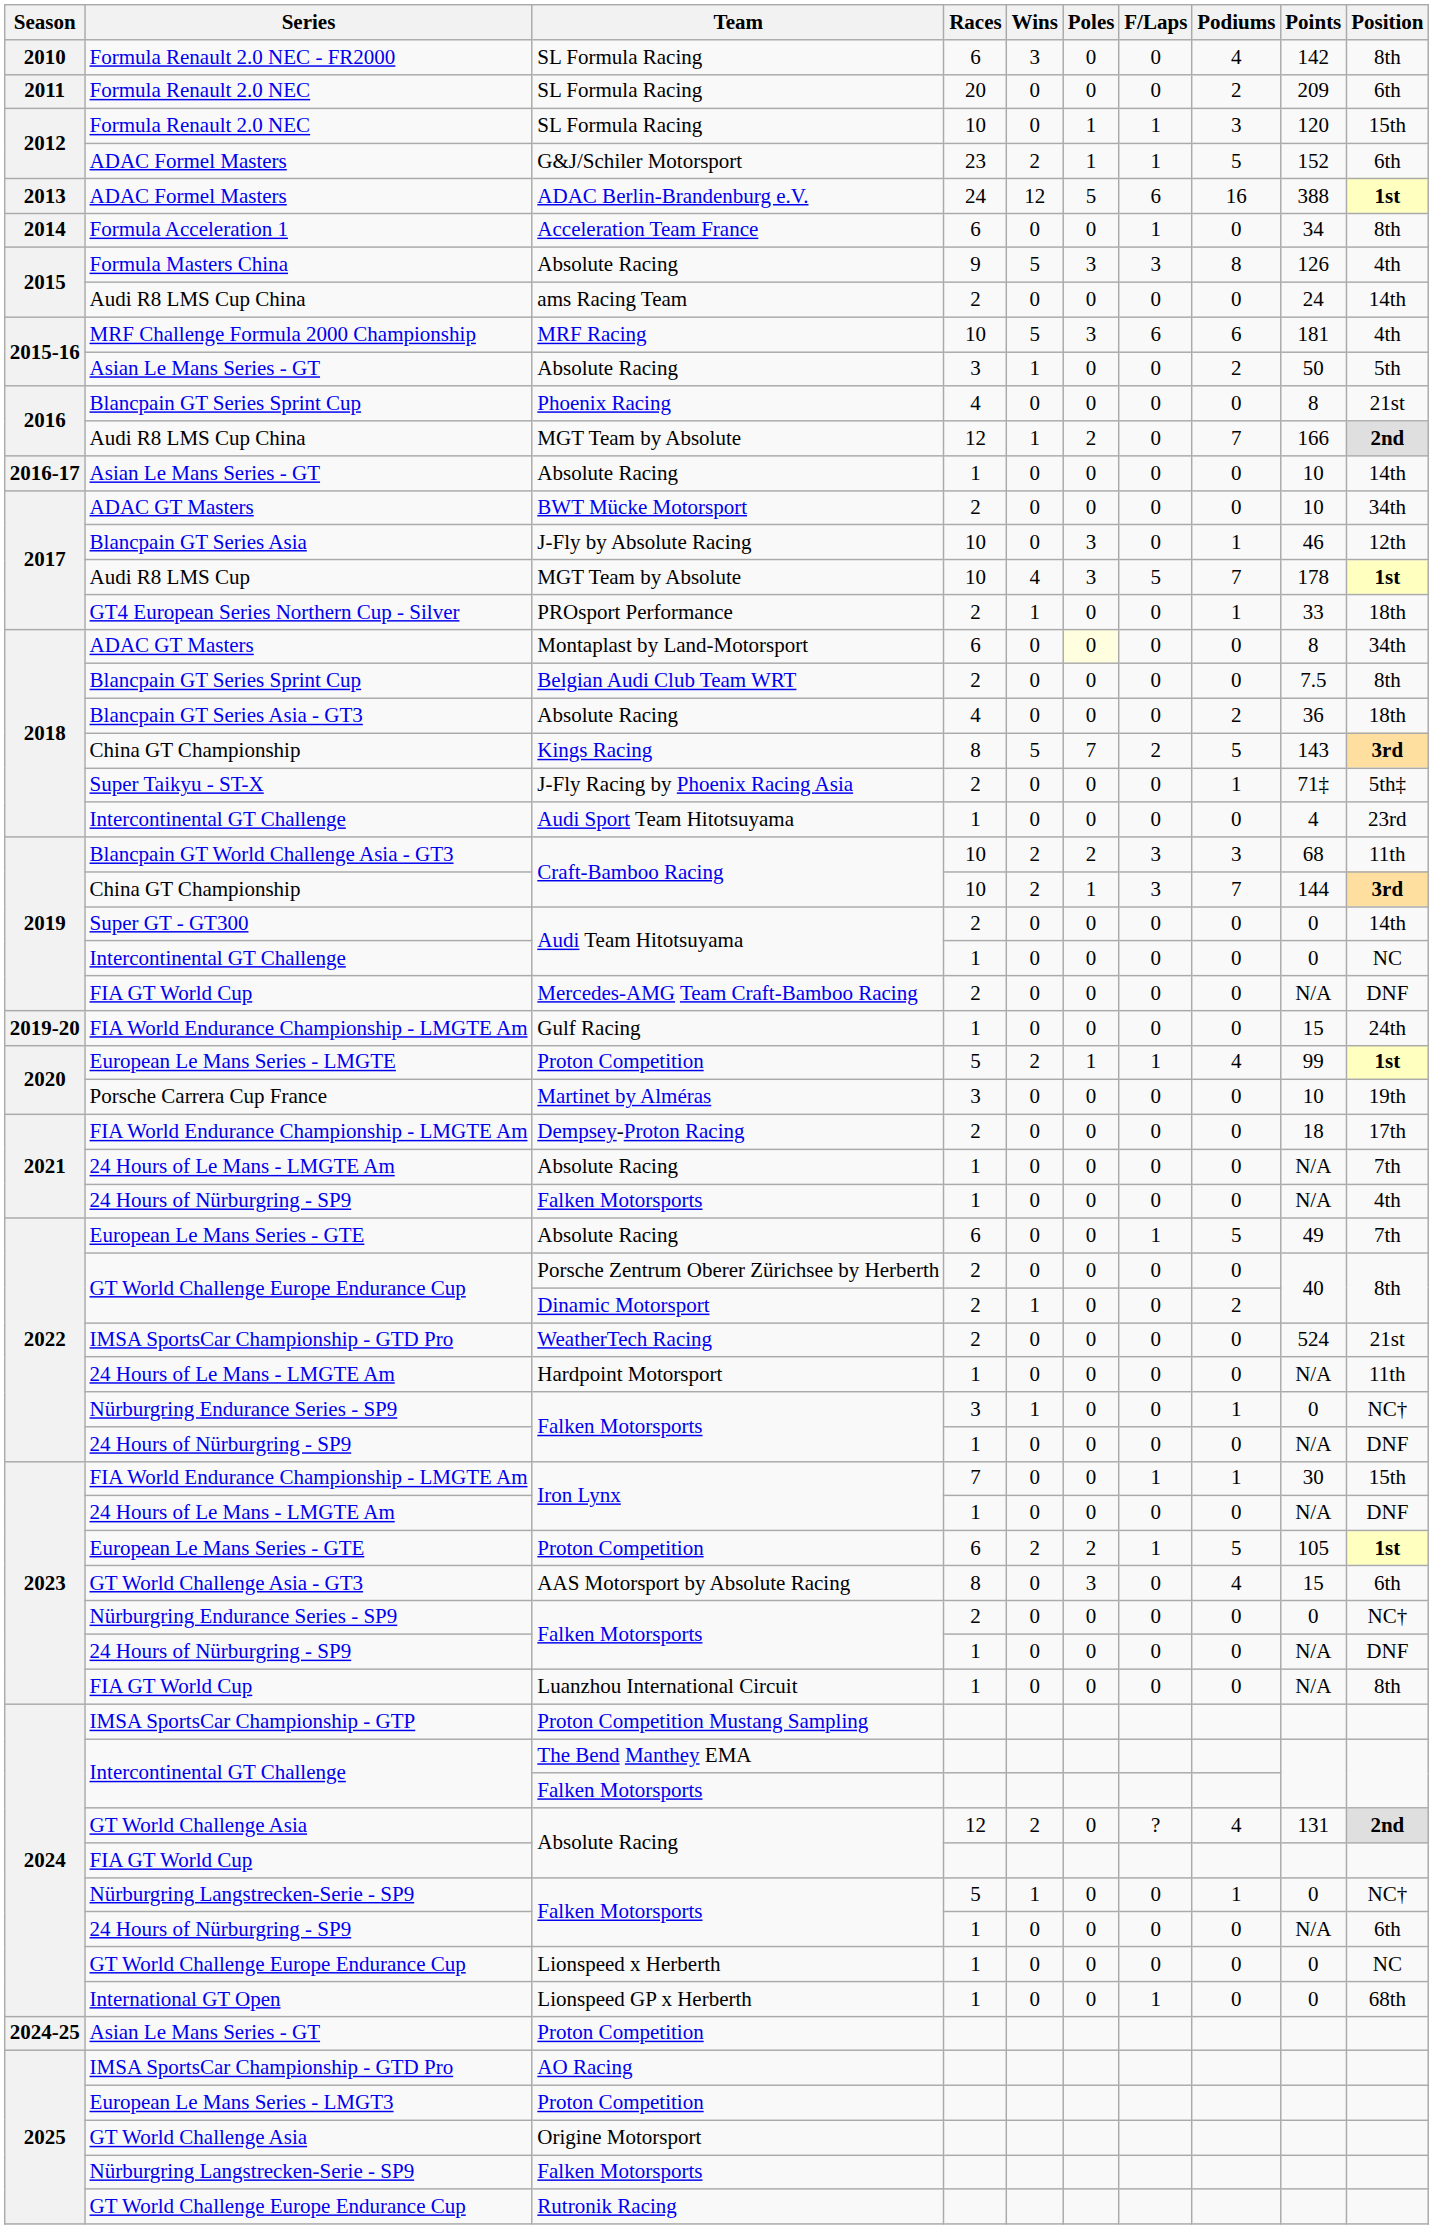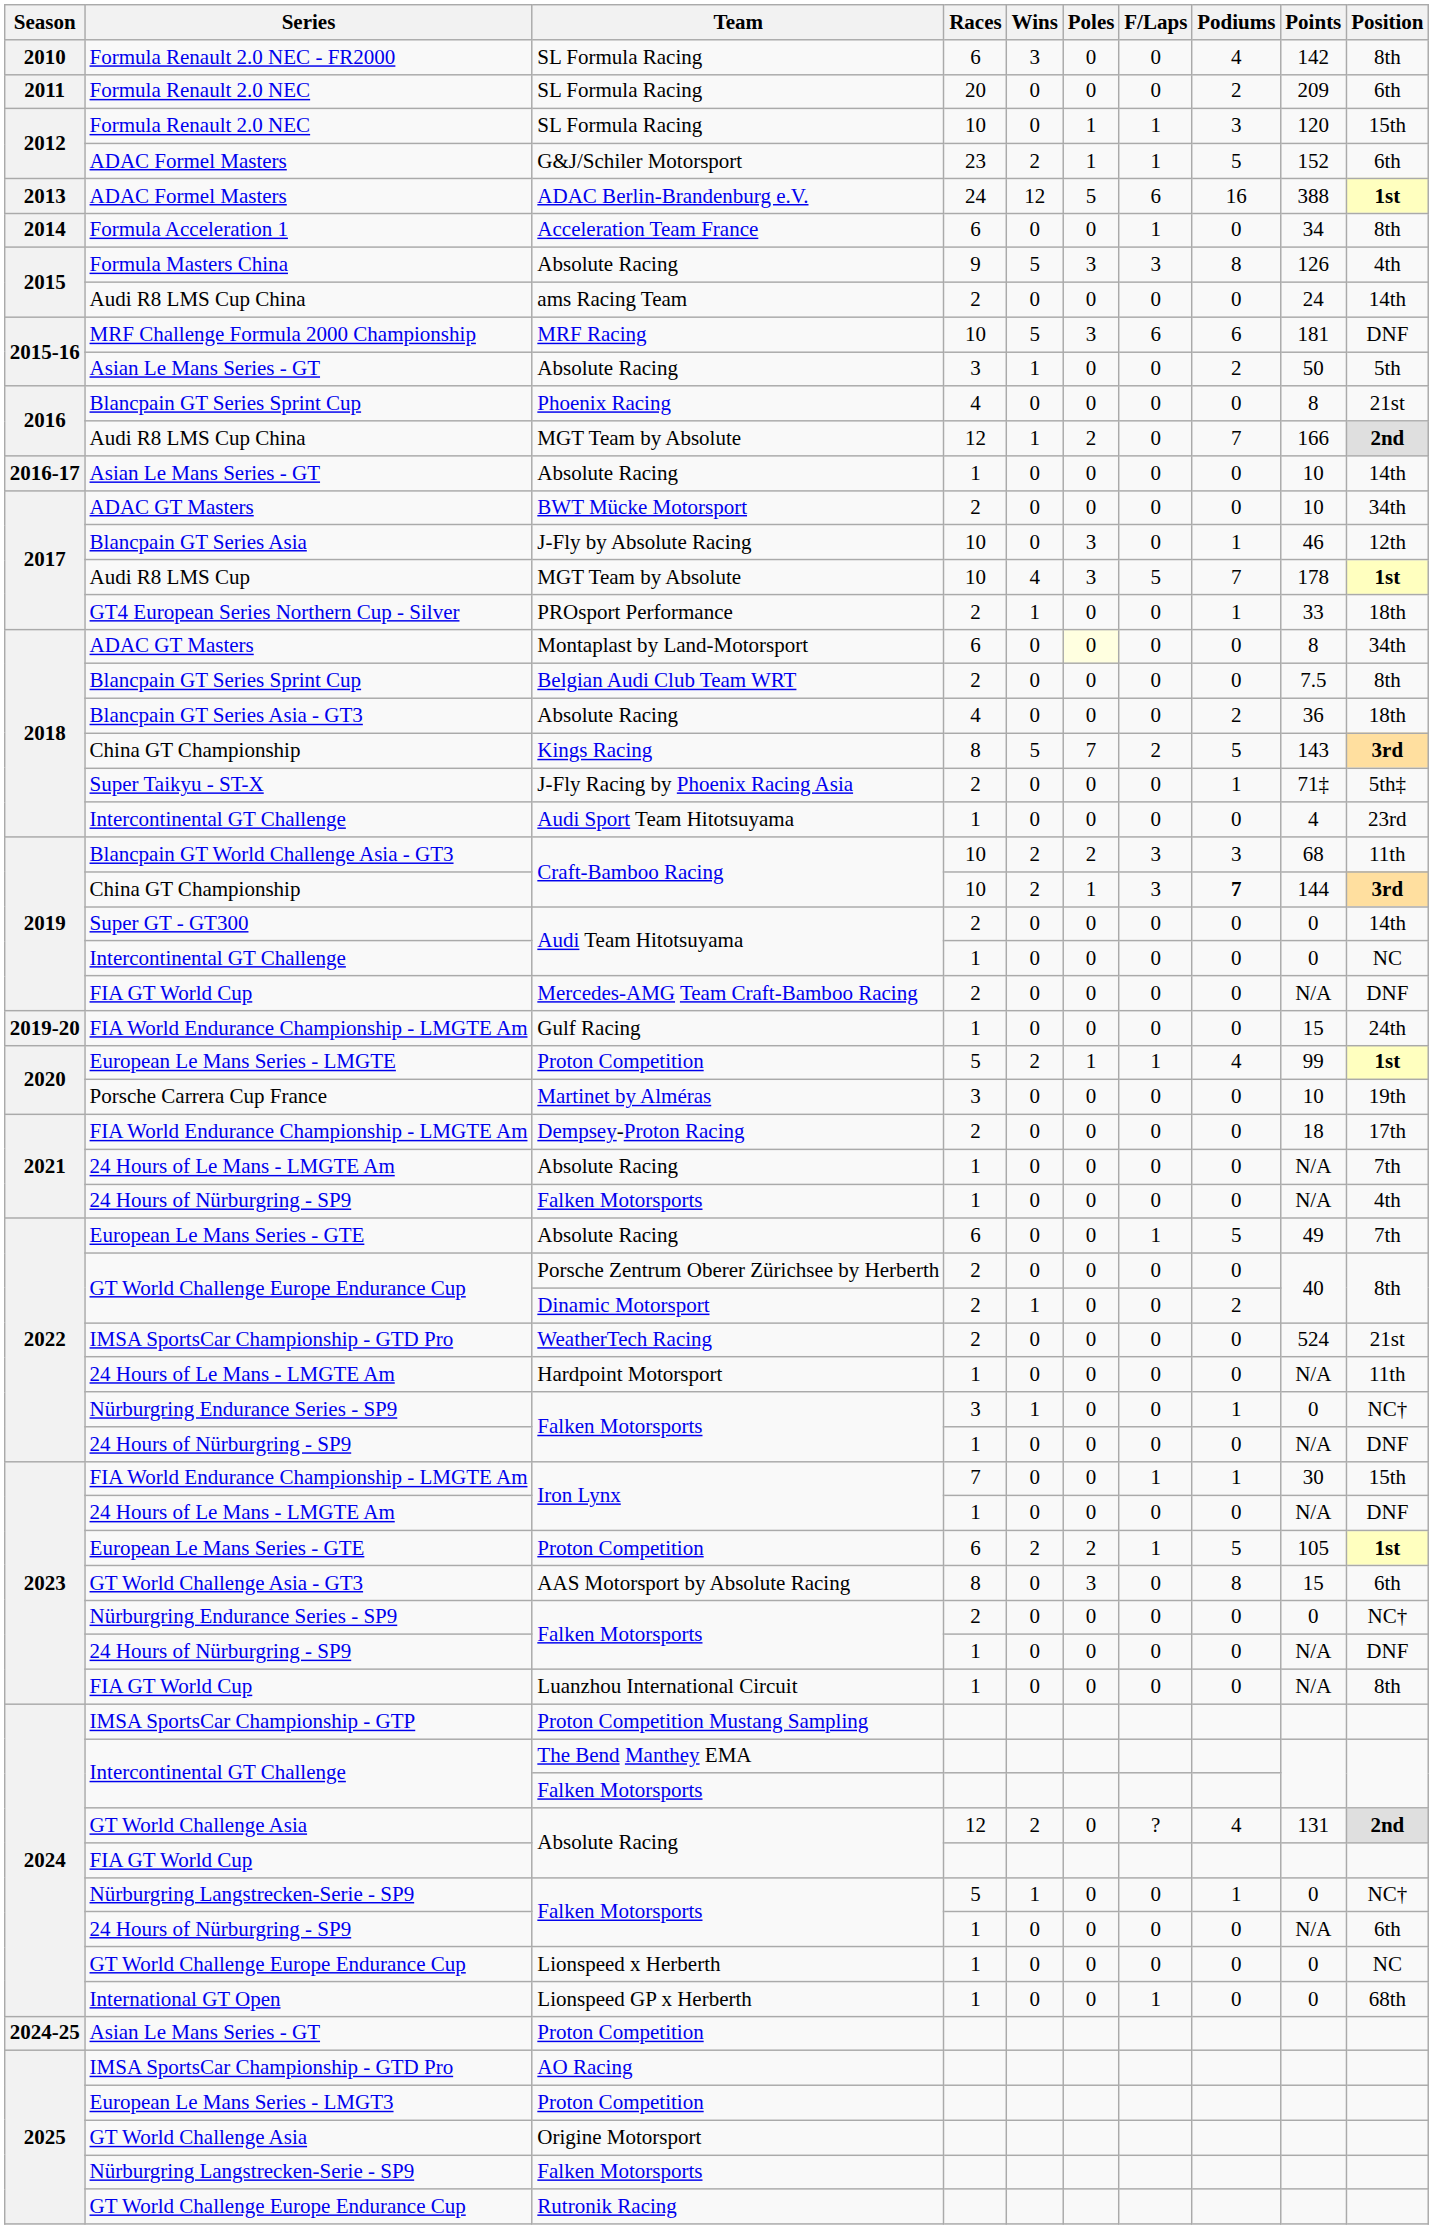MRF Racing | Position: 4th -> DNF
China GT Championship / Craft-Bamboo Racing | Podiums: normal -> bold
AAS Motorsport by Absolute Racing | Podiums: 4 -> 8
